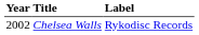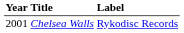Chelsea Walls | Year: 2002 -> 2001
